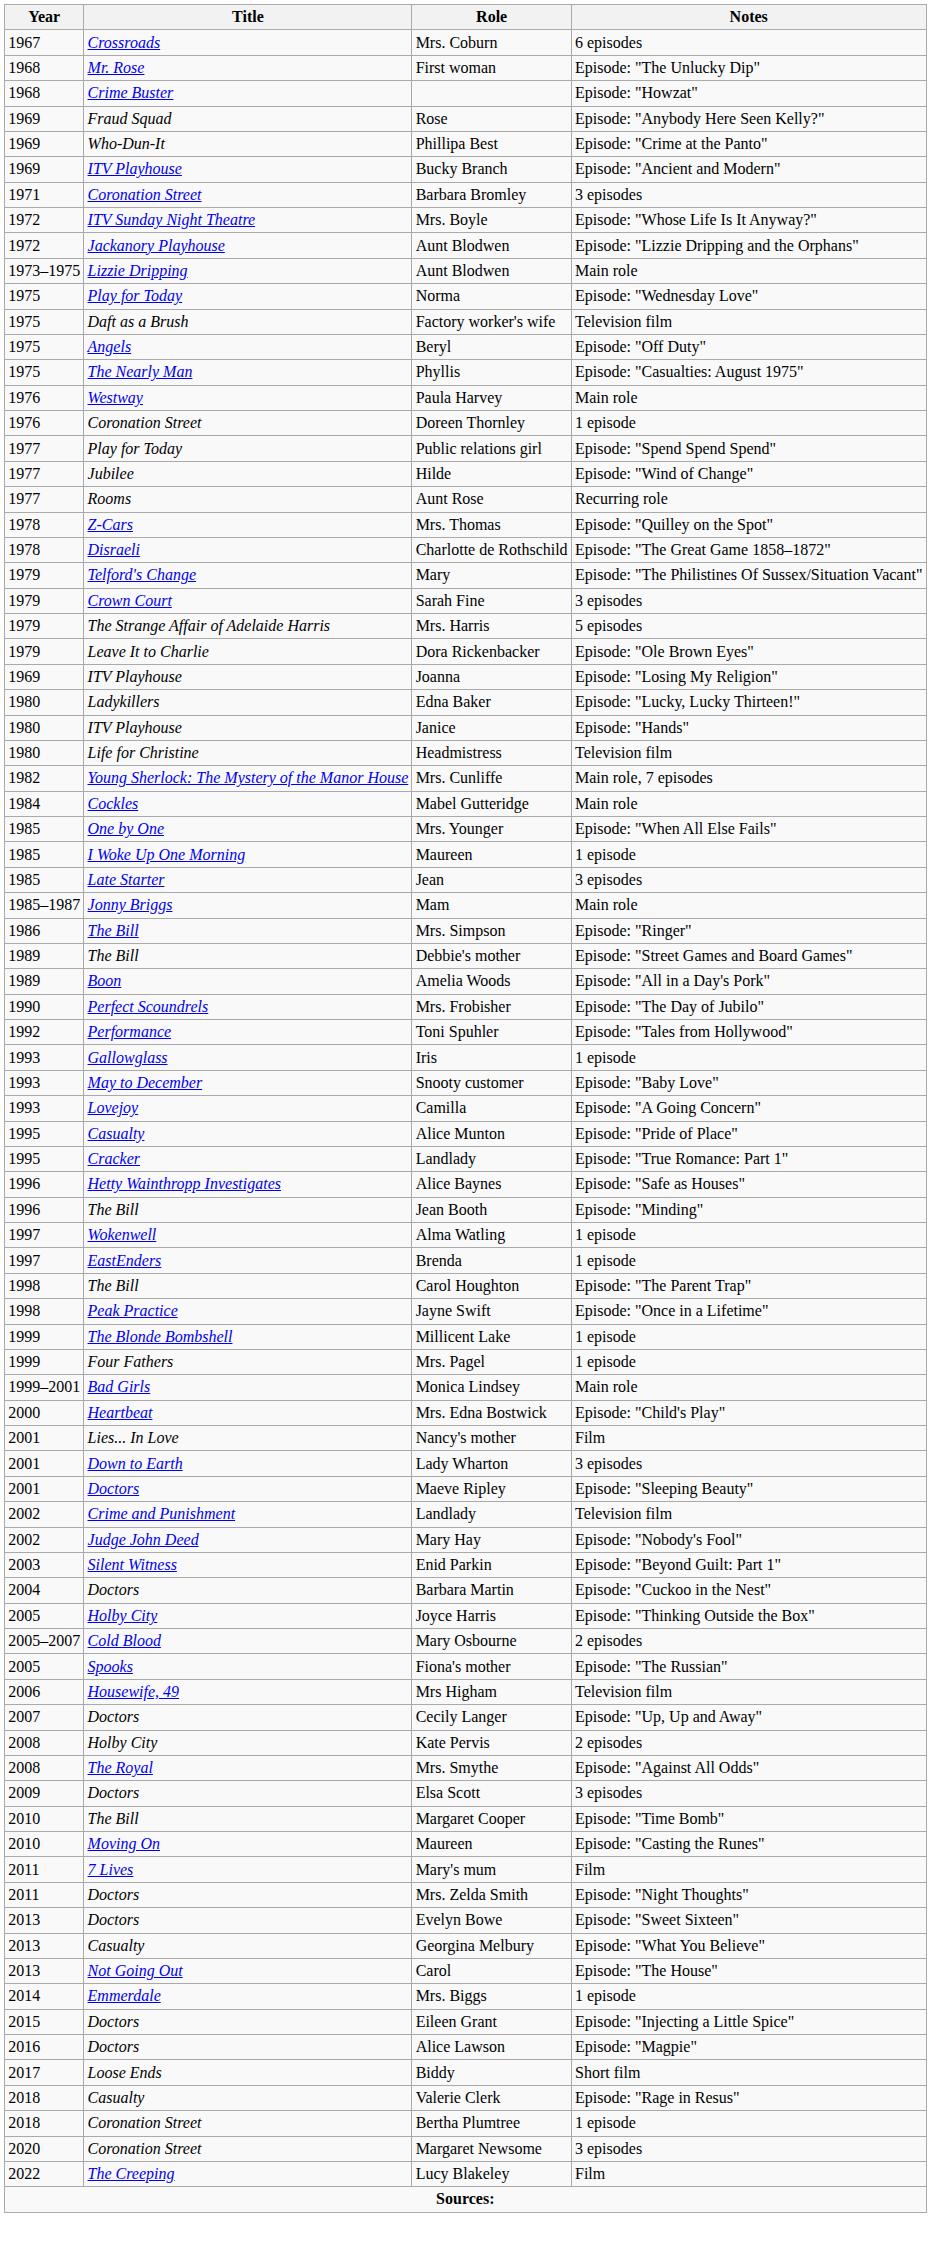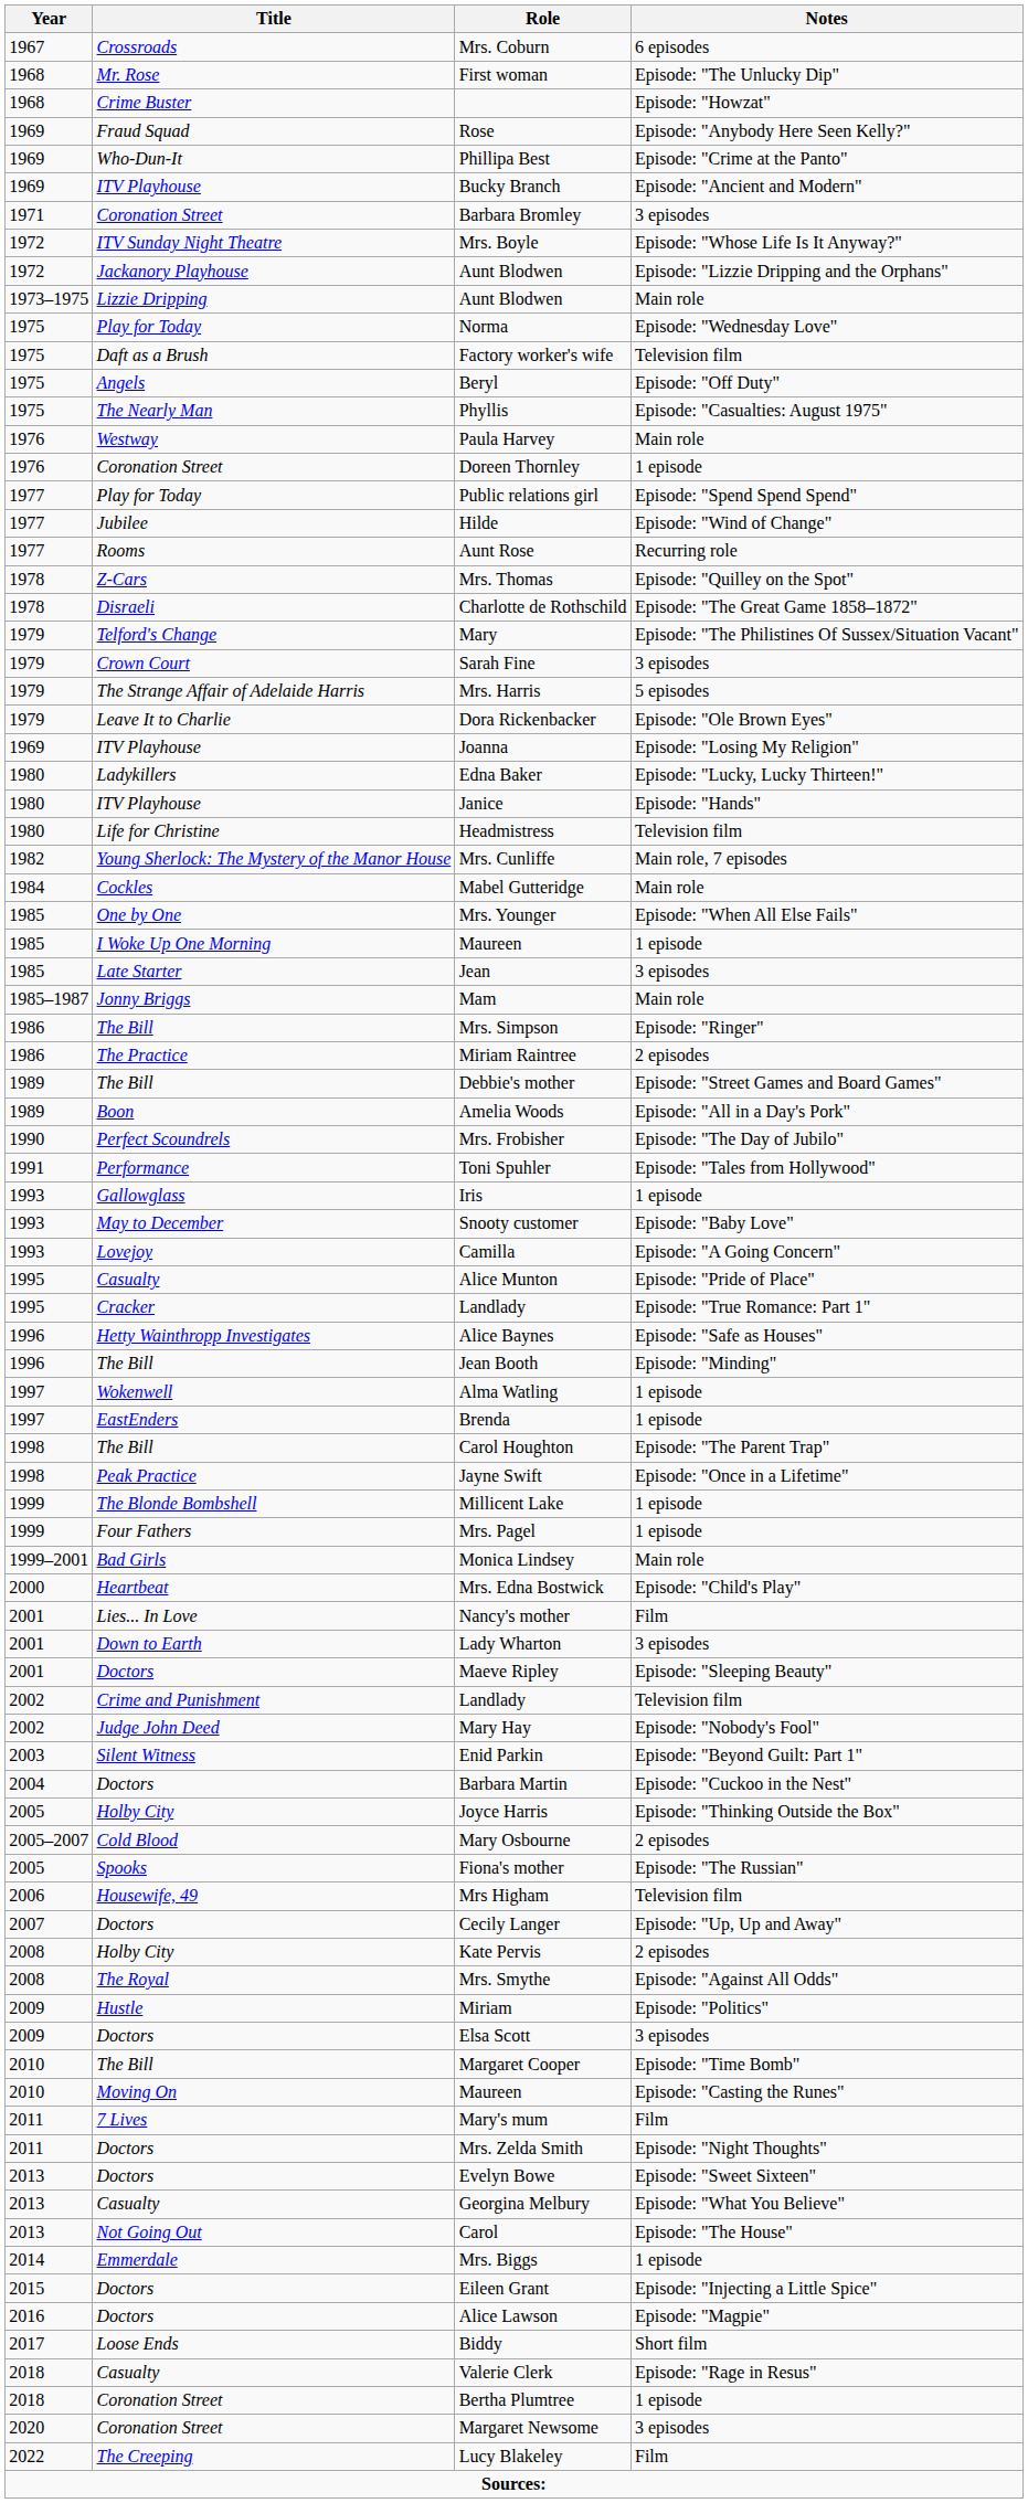+ row: 1986 | The Practice | Miriam Raintree | 2 episodes
Toni Spuhler | Year: 1992 -> 1991
+ row: 2009 | Hustle | Miriam | Episode: "Politics"
